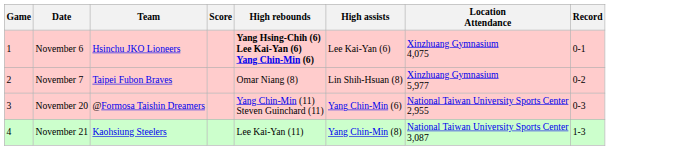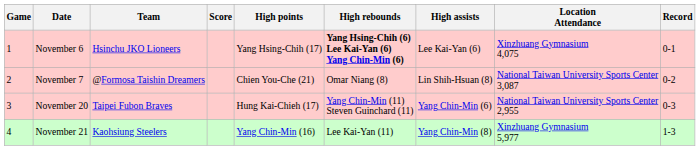+ column: High points | Yang Hsing-Chih (17) | Chien You-Che (21) | Hung Kai-Chieh (17) | Yang Chin-Min (16)
November 7 | Team: Taipei Fubon Braves -> @Formosa Taishin Dreamers
November 7 | Location Attendance: Xinzhuang Gymnasium 5,977 -> National Taiwan University Sports Center 3,087
November 20 | Team: @Formosa Taishin Dreamers -> Taipei Fubon Braves
November 21 | Location Attendance: National Taiwan University Sports Center 3,087 -> Xinzhuang Gymnasium 5,977
